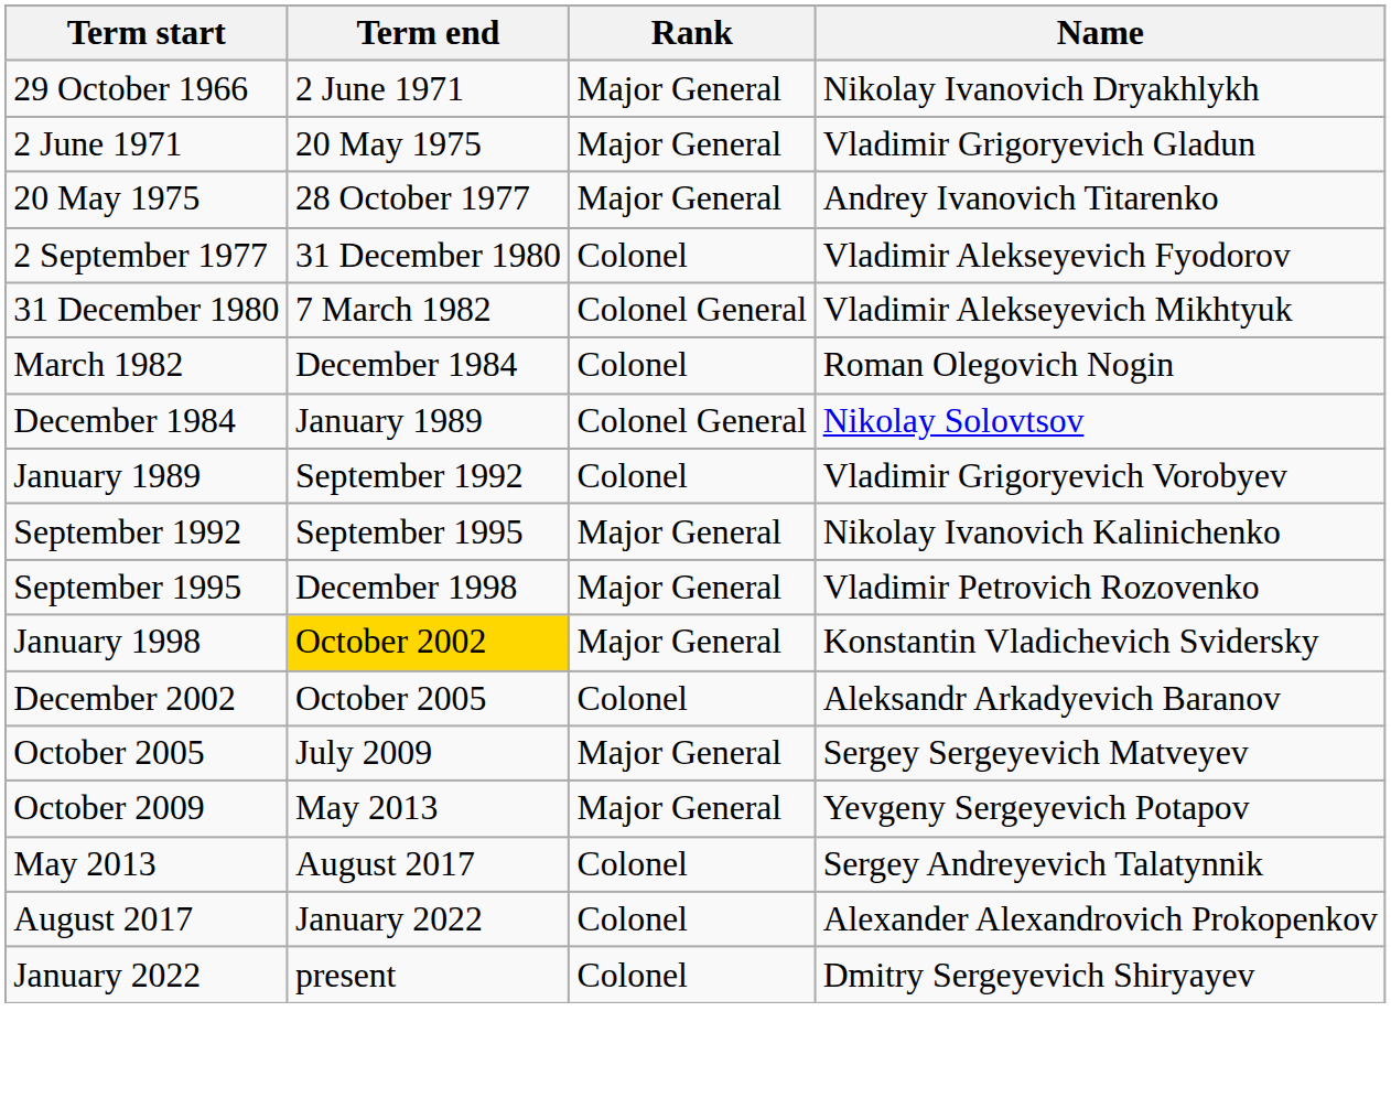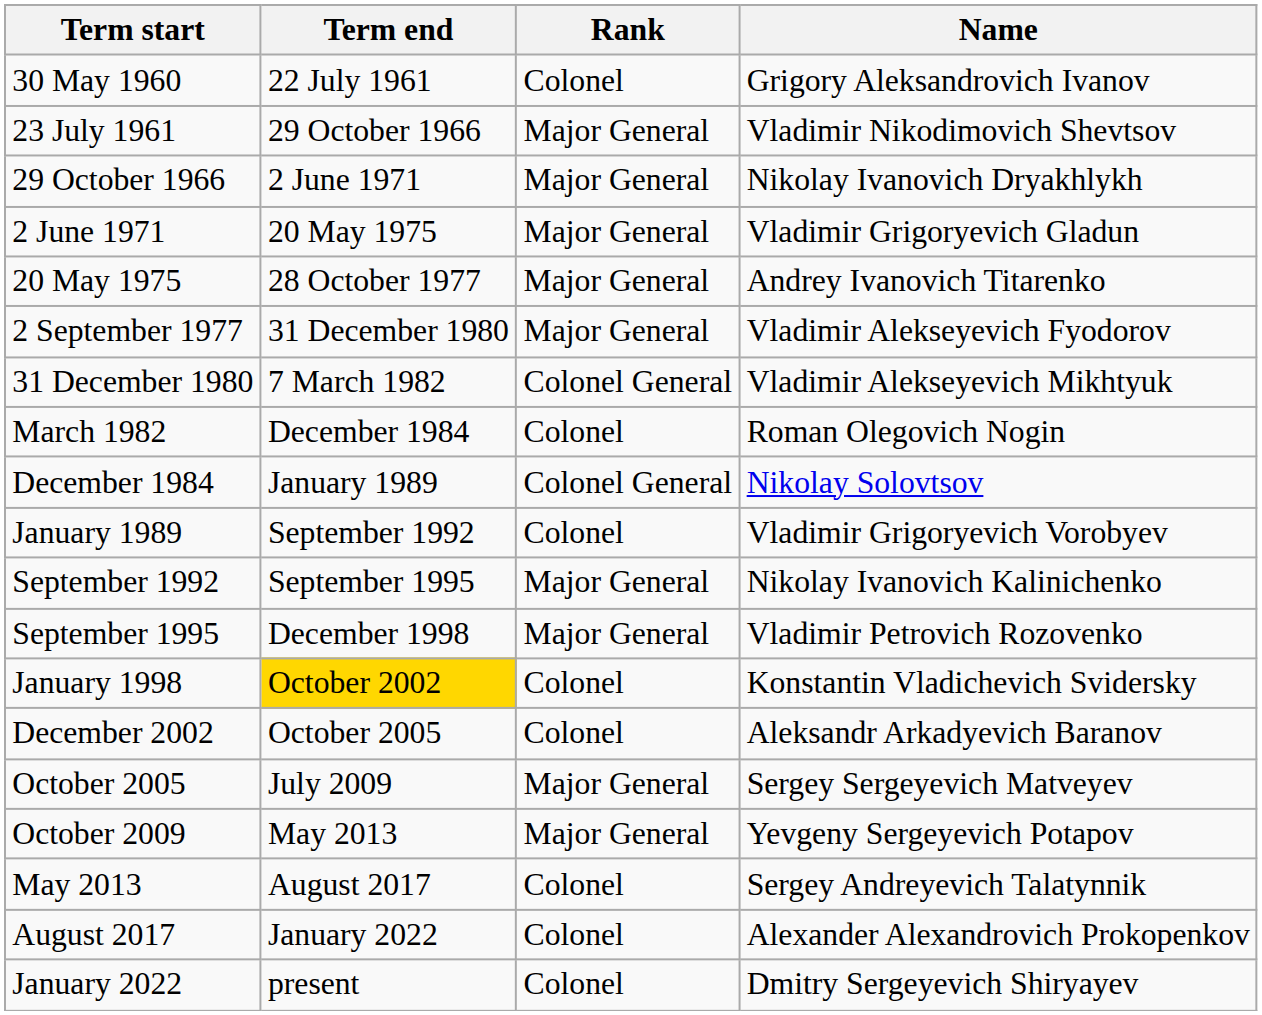+ row: 30 May 1960 | 22 July 1961 | Colonel | Grigory Aleksandrovich Ivanov
+ row: 23 July 1961 | 29 October 1966 | Major General | Vladimir Nikodimovich Shevtsov
2 September 1977 | Rank: Colonel -> Major General
January 1998 | Rank: Major General -> Colonel
